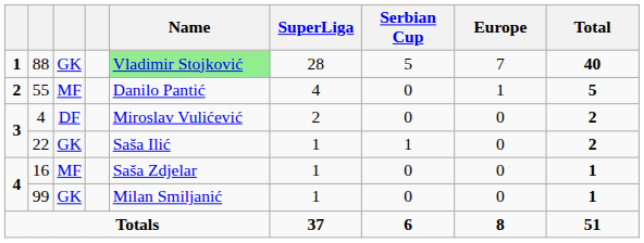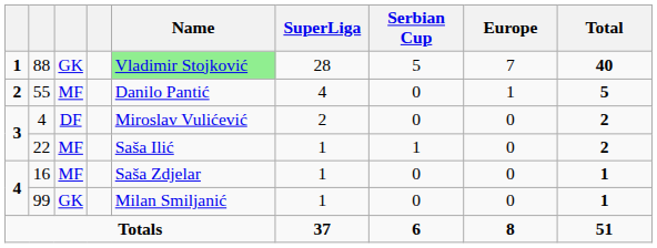22 | column 3: GK -> MF
